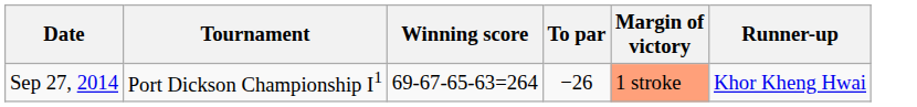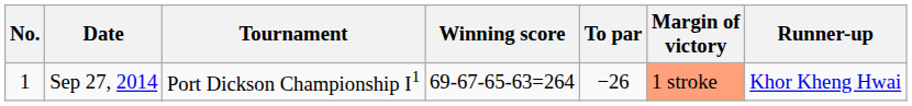+ column: No. | 1
